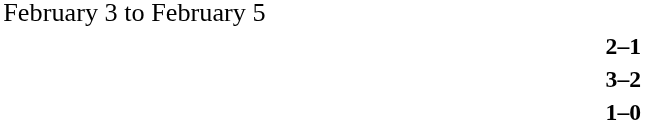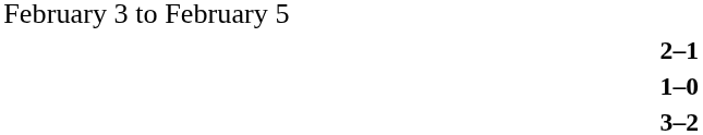rows swapped: 3–2 <-> 1–0
